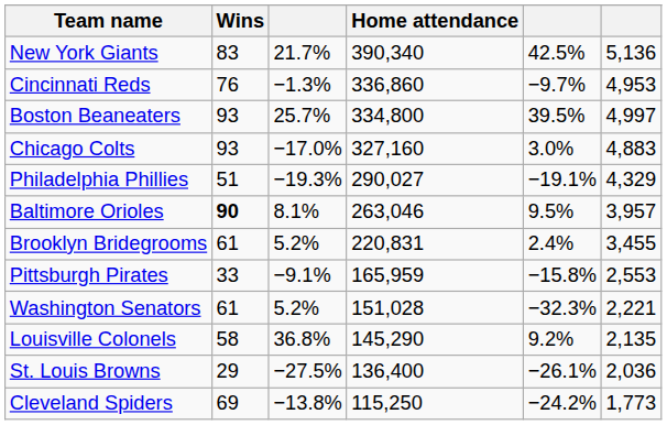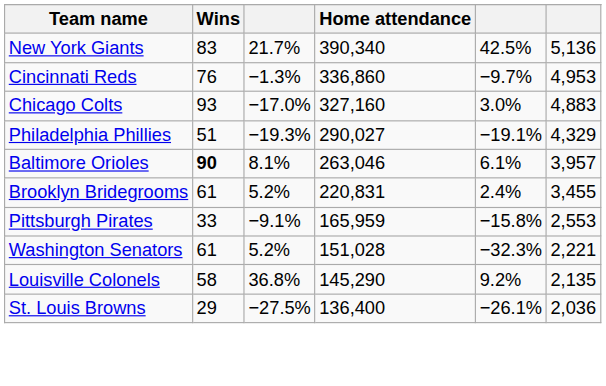- row: Boston Beaneaters | 93 | 25.7% | 334,800 | 39.5% | 4,997
Baltimore Orioles | column 5: 9.5% -> 6.1%
- row: Cleveland Spiders | 69 | −13.8% | 115,250 | −24.2% | 1,773
